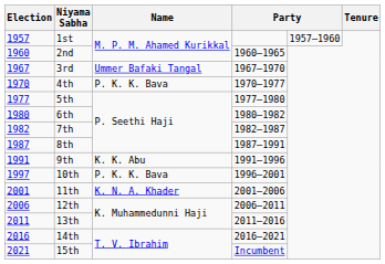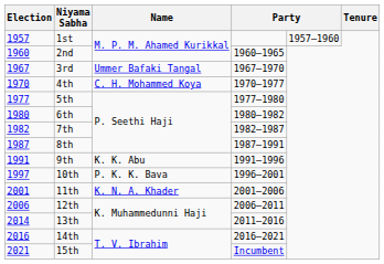4th | Name: P. K. K. Bava -> C. H. Mohammed Koya
13th | Election: 2011 -> 2014
